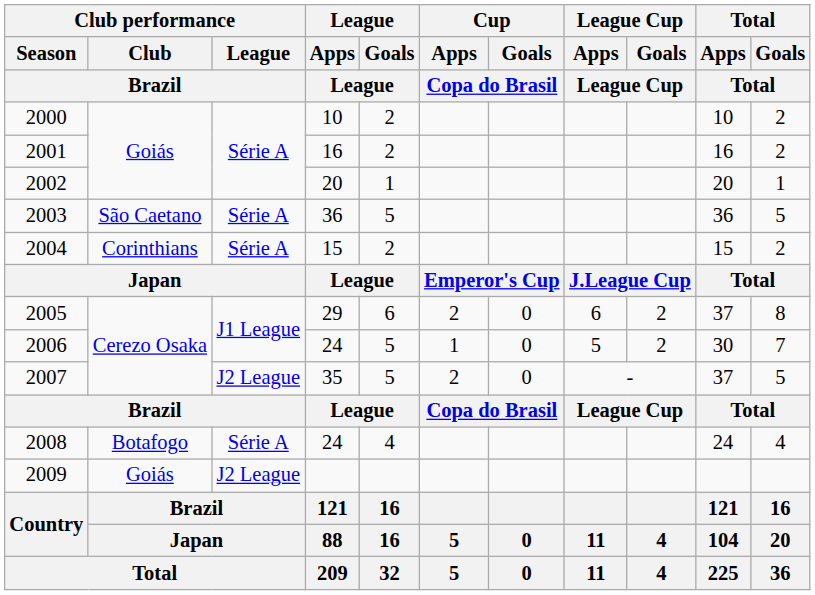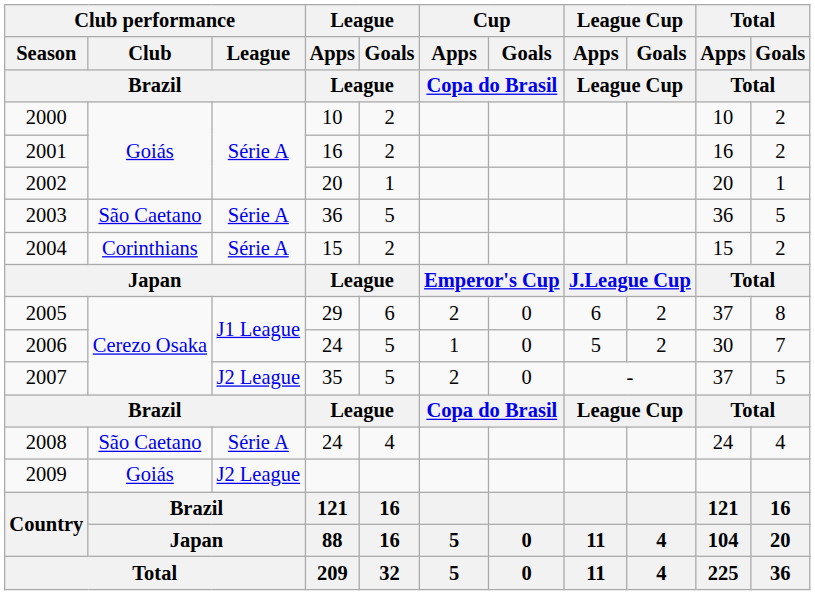2008 | Club performance / Club / Brazil: Botafogo -> São Caetano
